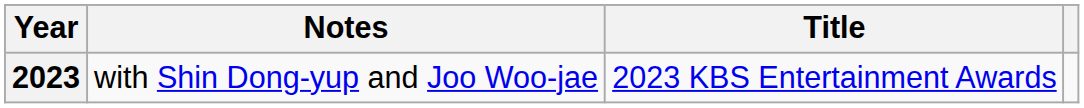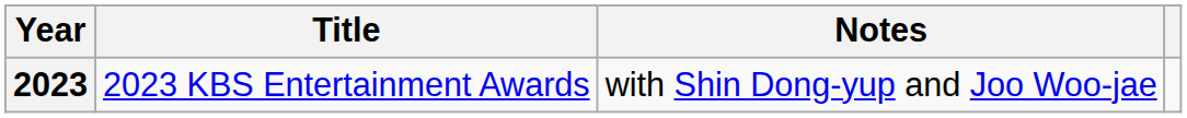columns swapped: Title <-> Notes
